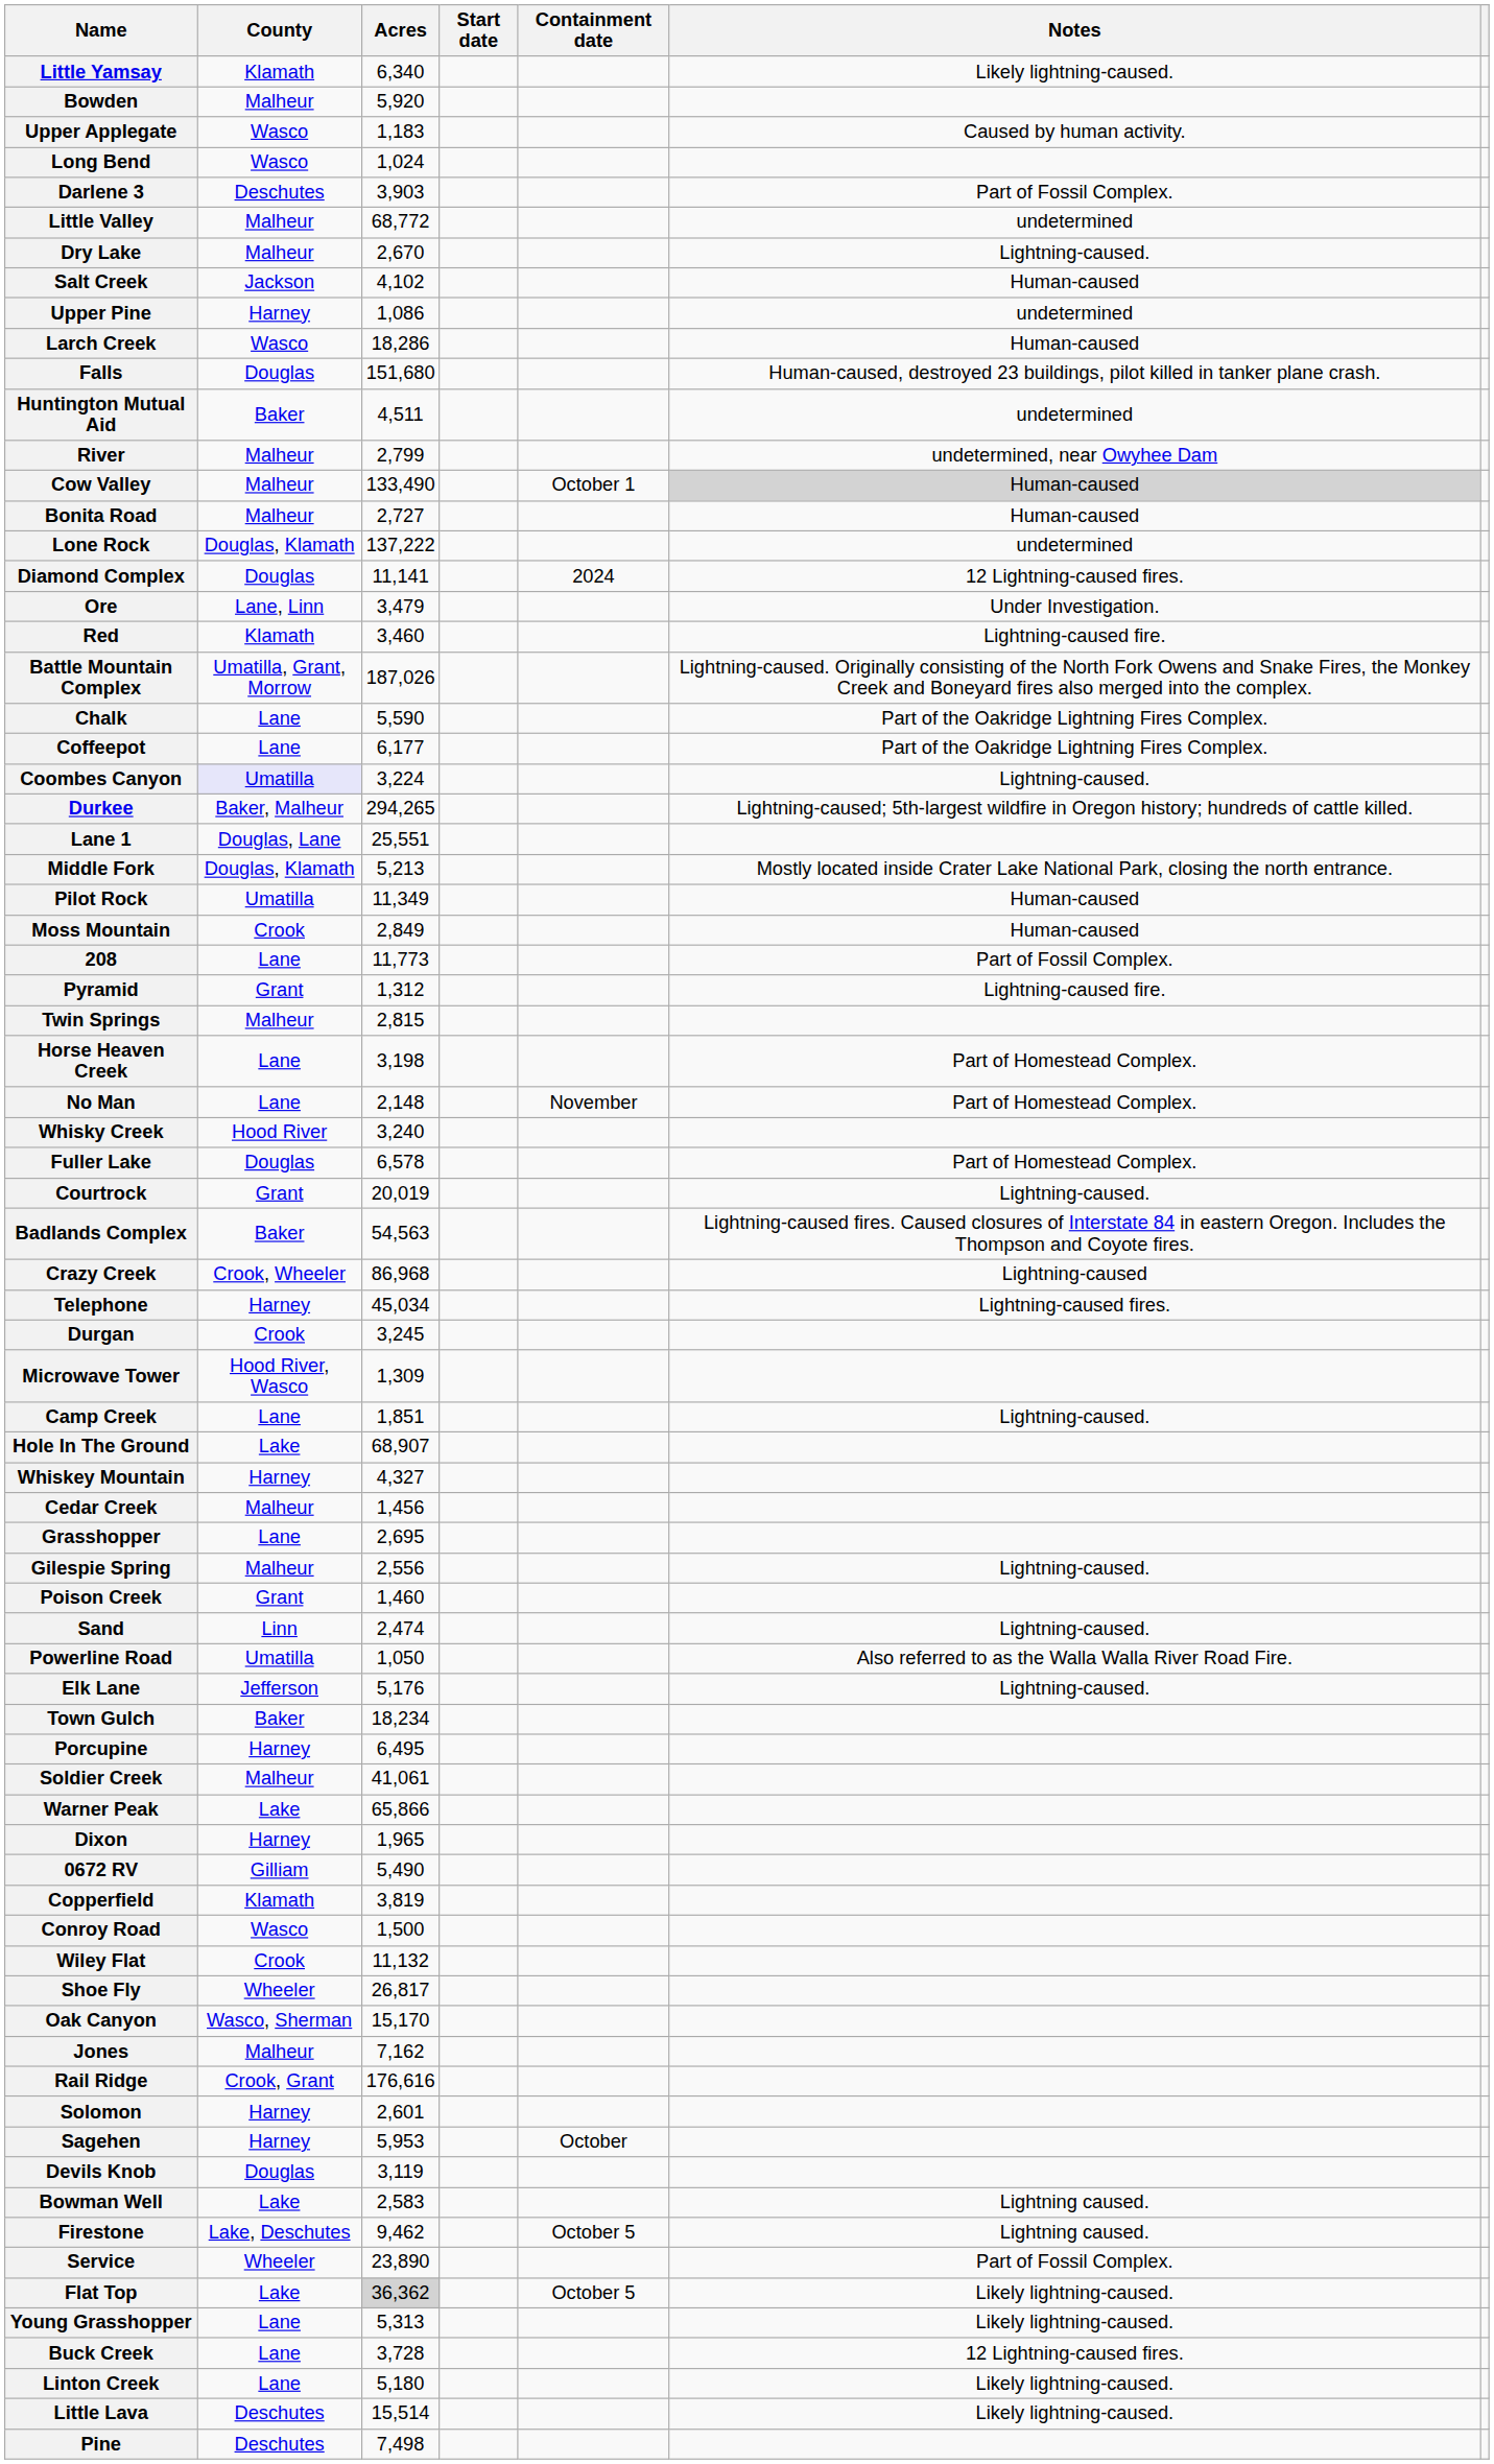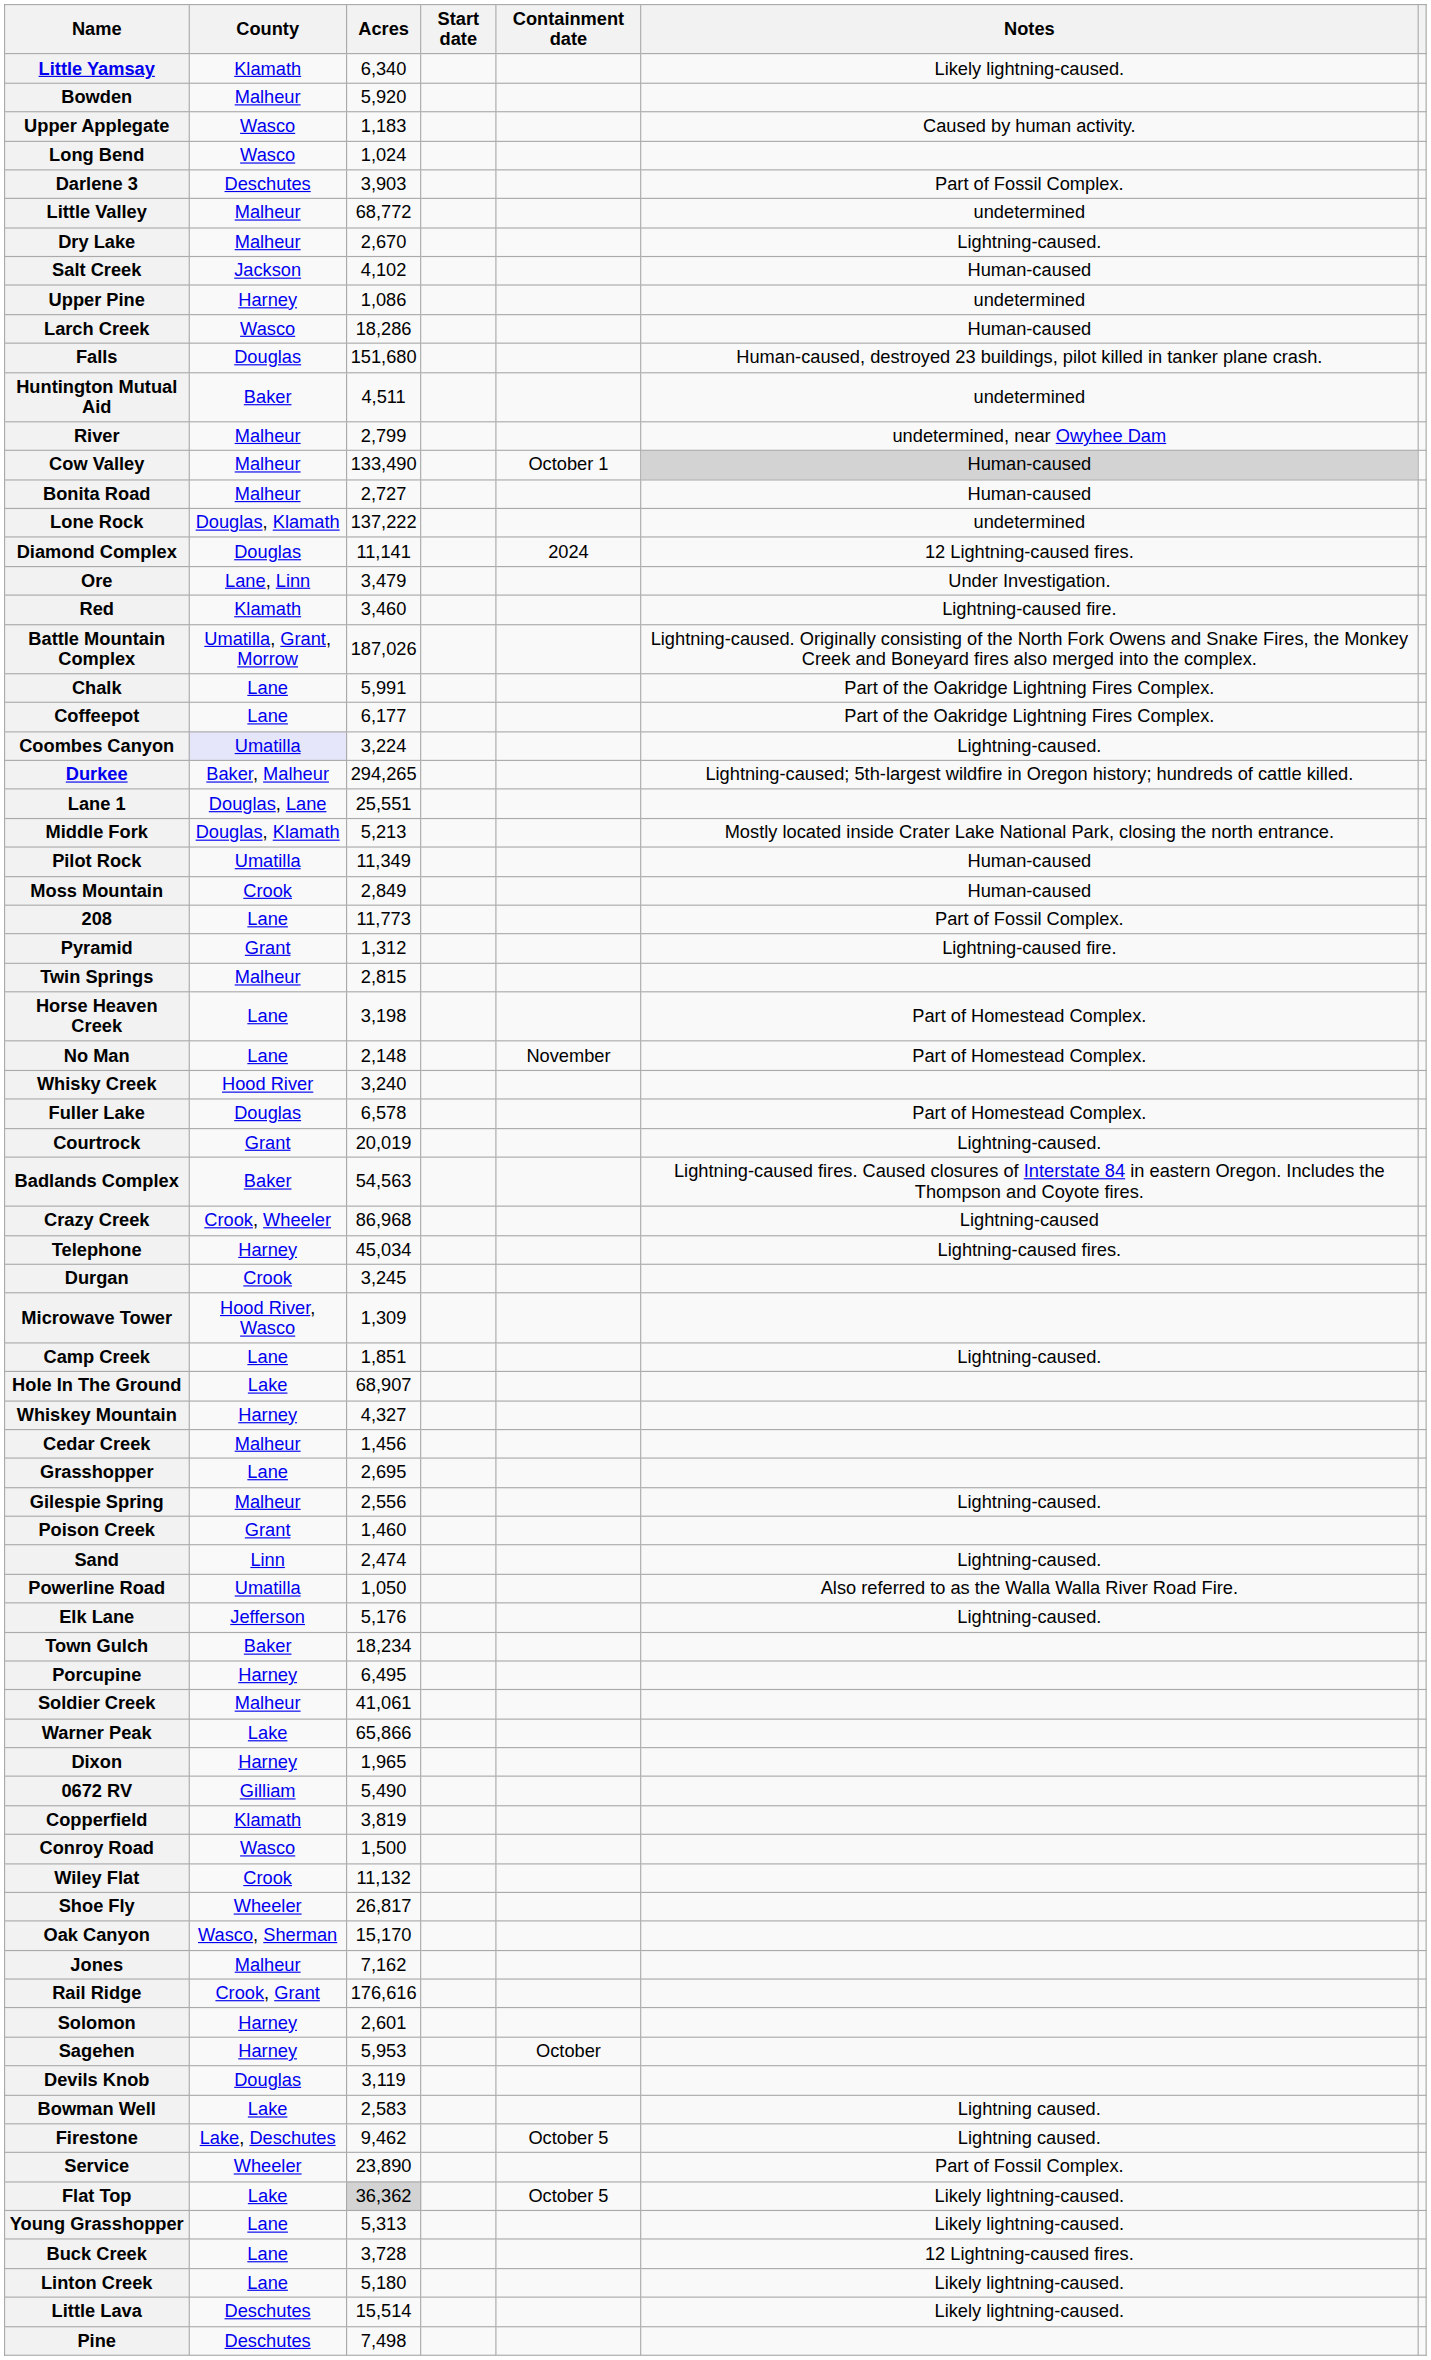Chalk | Acres: 5,590 -> 5,991
